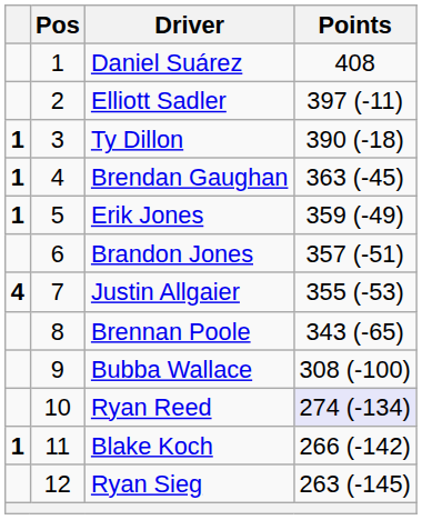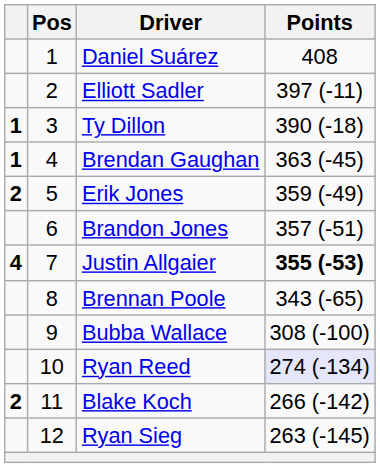Erik Jones | column 1: 1 -> 2
Justin Allgaier | Points: normal -> bold
Blake Koch | column 1: 1 -> 2
